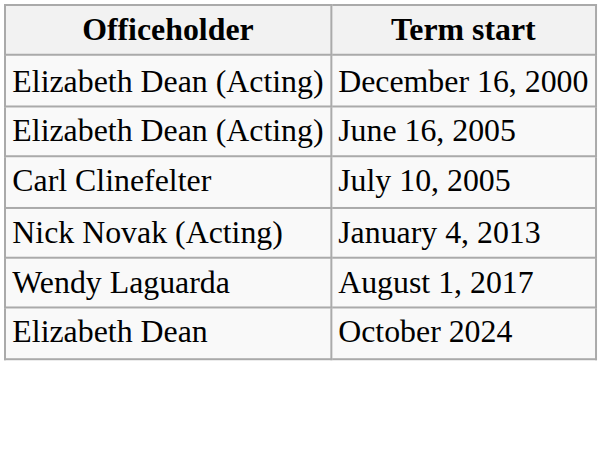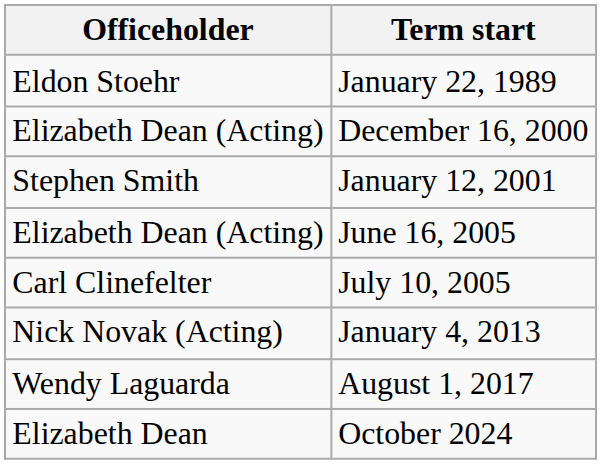+ row: Eldon Stoehr | January 22, 1989
+ row: Stephen Smith | January 12, 2001
